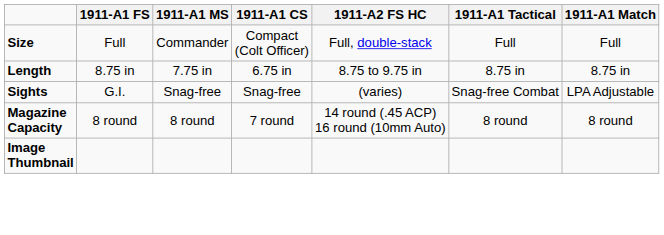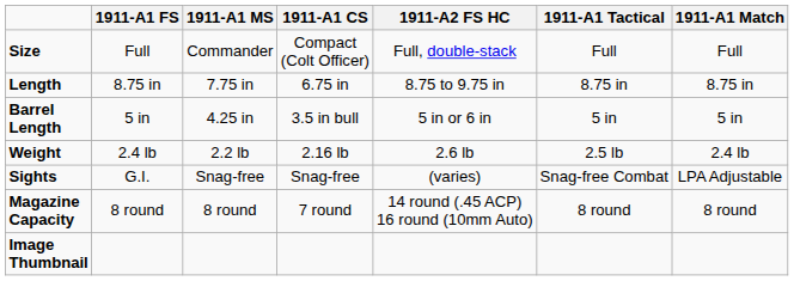+ row: Barrel Length | 5 in | 4.25 in | 3.5 in bull | 5 in or 6 in | 5 in | 5 in
+ row: Weight | 2.4 lb | 2.2 lb | 2.16 lb | 2.6 lb | 2.5 lb | 2.4 lb
